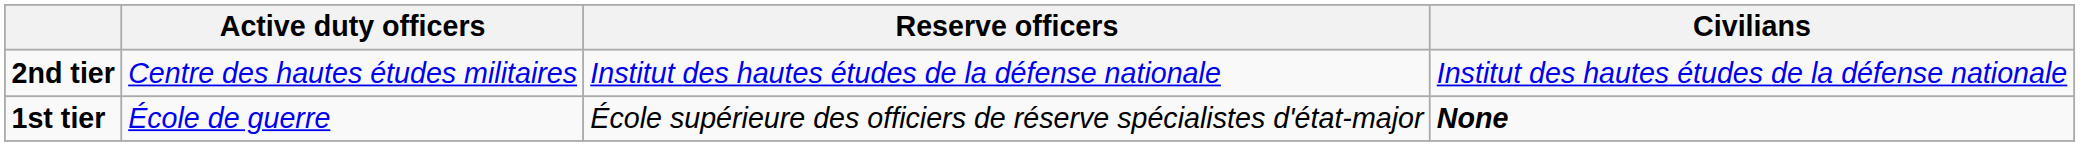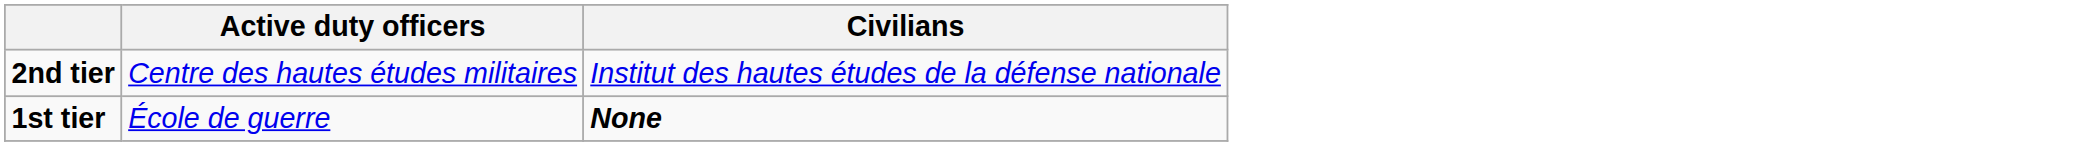- column: Reserve officers | Institut des hautes études de la défense nationale | École supérieure des officiers de réserve spécialistes d'état-major
